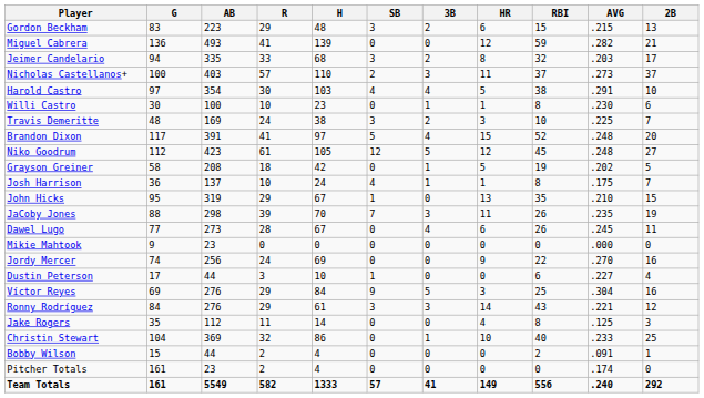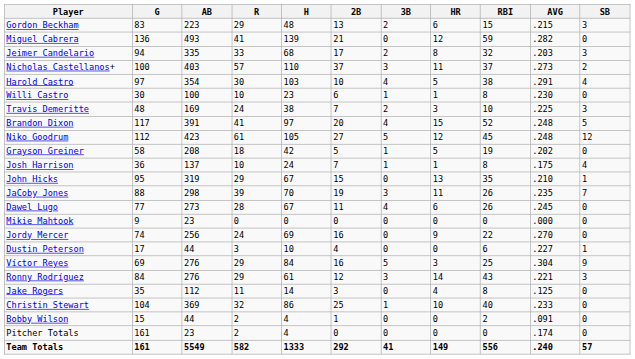columns swapped: 2B <-> SB
